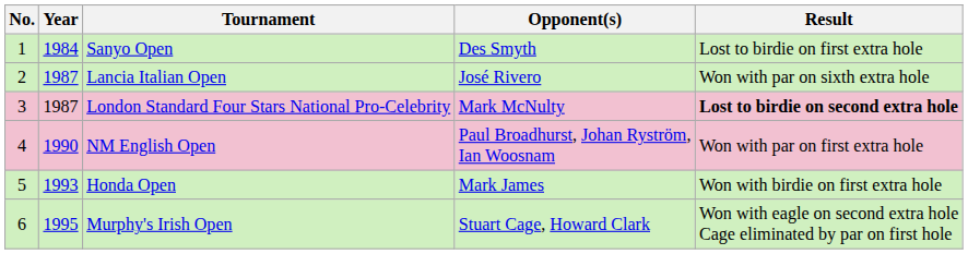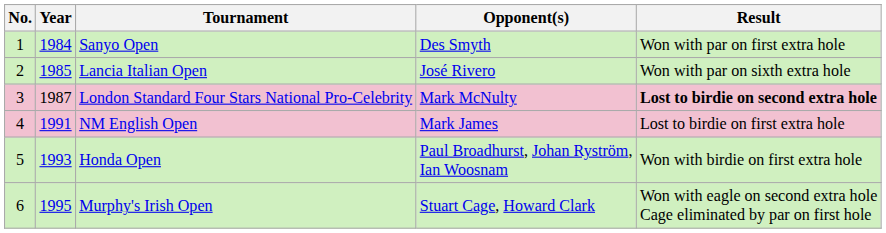Sanyo Open | Result: Lost to birdie on first extra hole -> Won with par on first extra hole
Lancia Italian Open | Year: 1987 -> 1985
NM English Open | Year: 1990 -> 1991
NM English Open | Opponent(s): Paul Broadhurst, Johan Ryström, Ian Woosnam -> Mark James
NM English Open | Result: Won with par on first extra hole -> Lost to birdie on first extra hole
Honda Open | Opponent(s): Mark James -> Paul Broadhurst, Johan Ryström, Ian Woosnam
